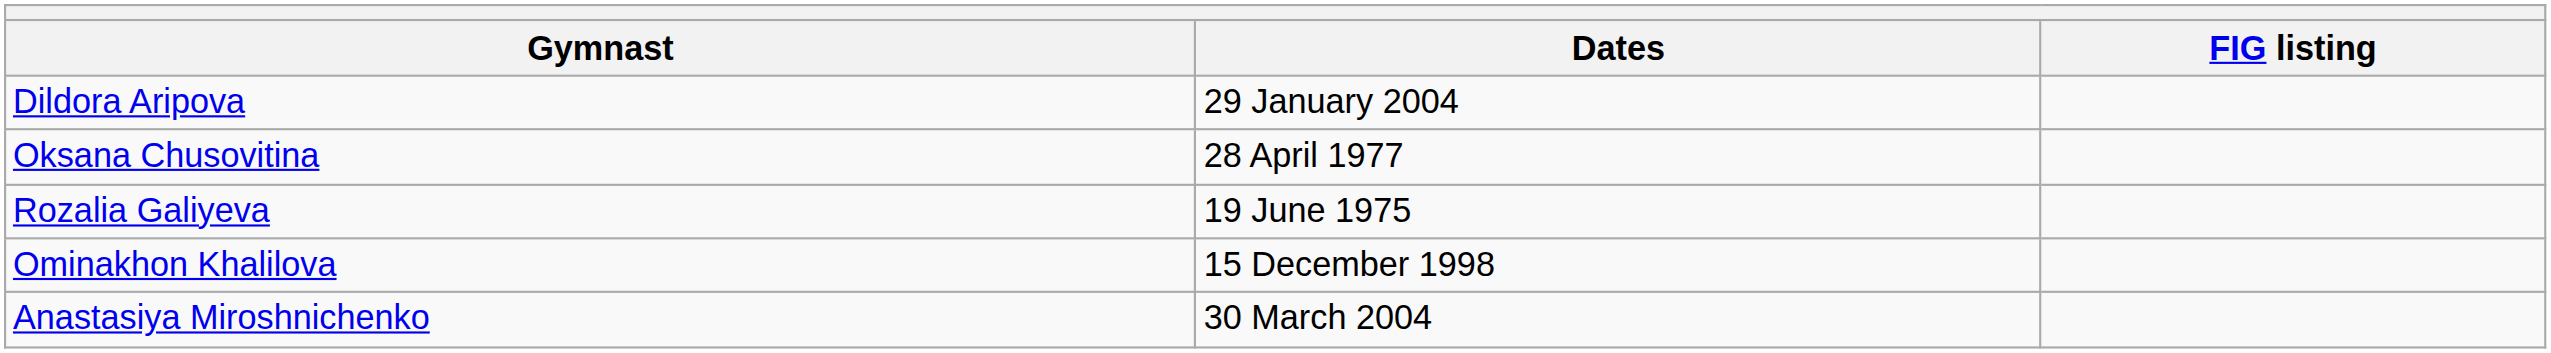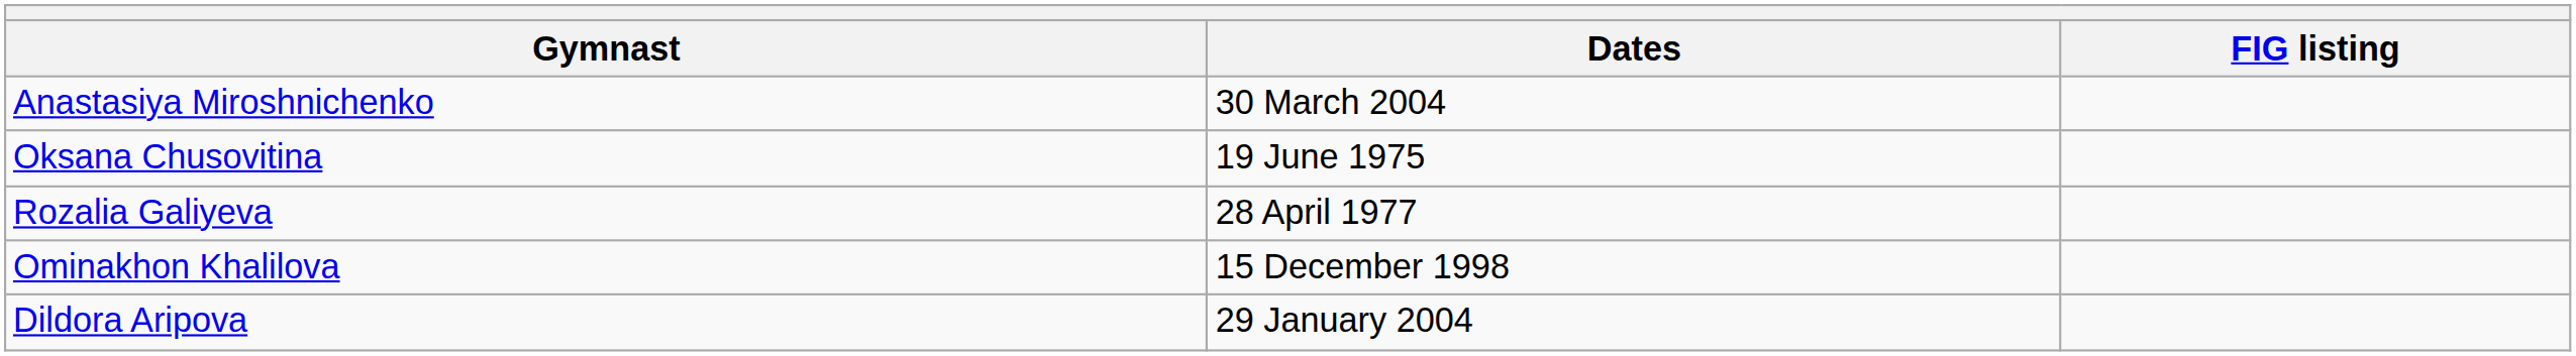rows swapped: Dildora Aripova <-> Anastasiya Miroshnichenko
Oksana Chusovitina | Dates: 28 April 1977 -> 19 June 1975
Rozalia Galiyeva | Dates: 19 June 1975 -> 28 April 1977
